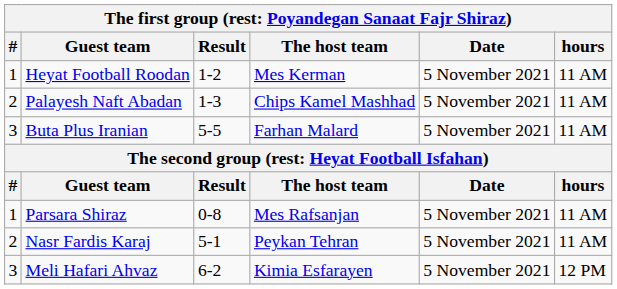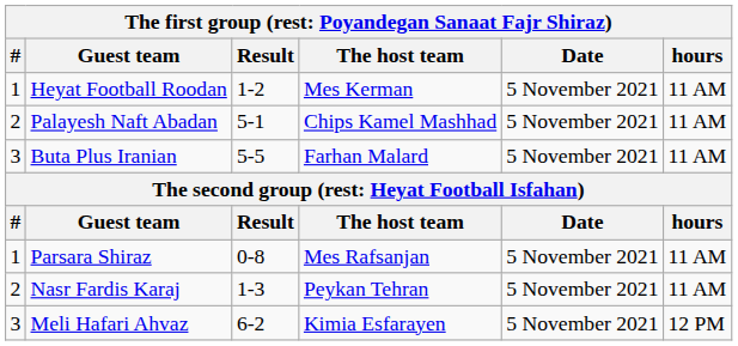Palayesh Naft Abadan | Result: 1-3 -> 5-1
Nasr Fardis Karaj | Result: 5-1 -> 1-3
